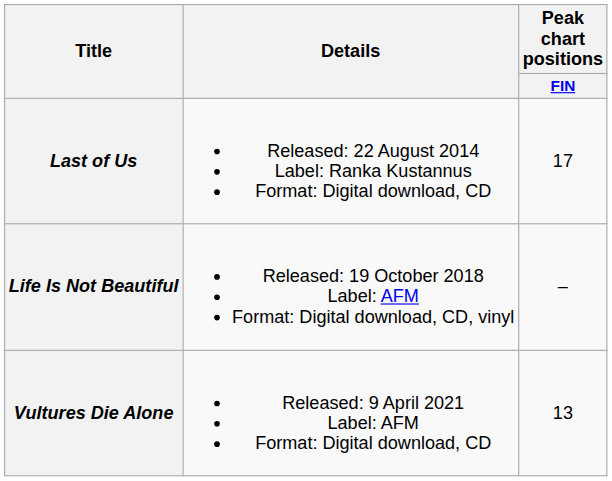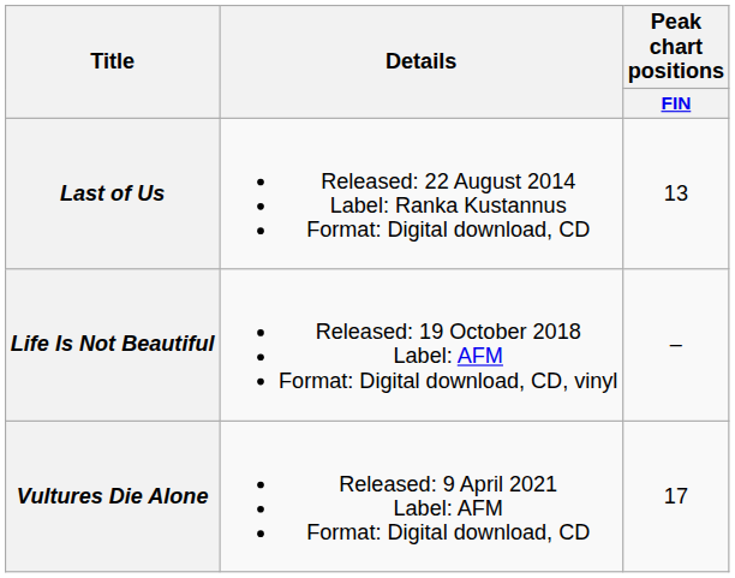Last of Us | Peak chart positions / FIN: 17 -> 13
Vultures Die Alone | Peak chart positions / FIN: 13 -> 17
